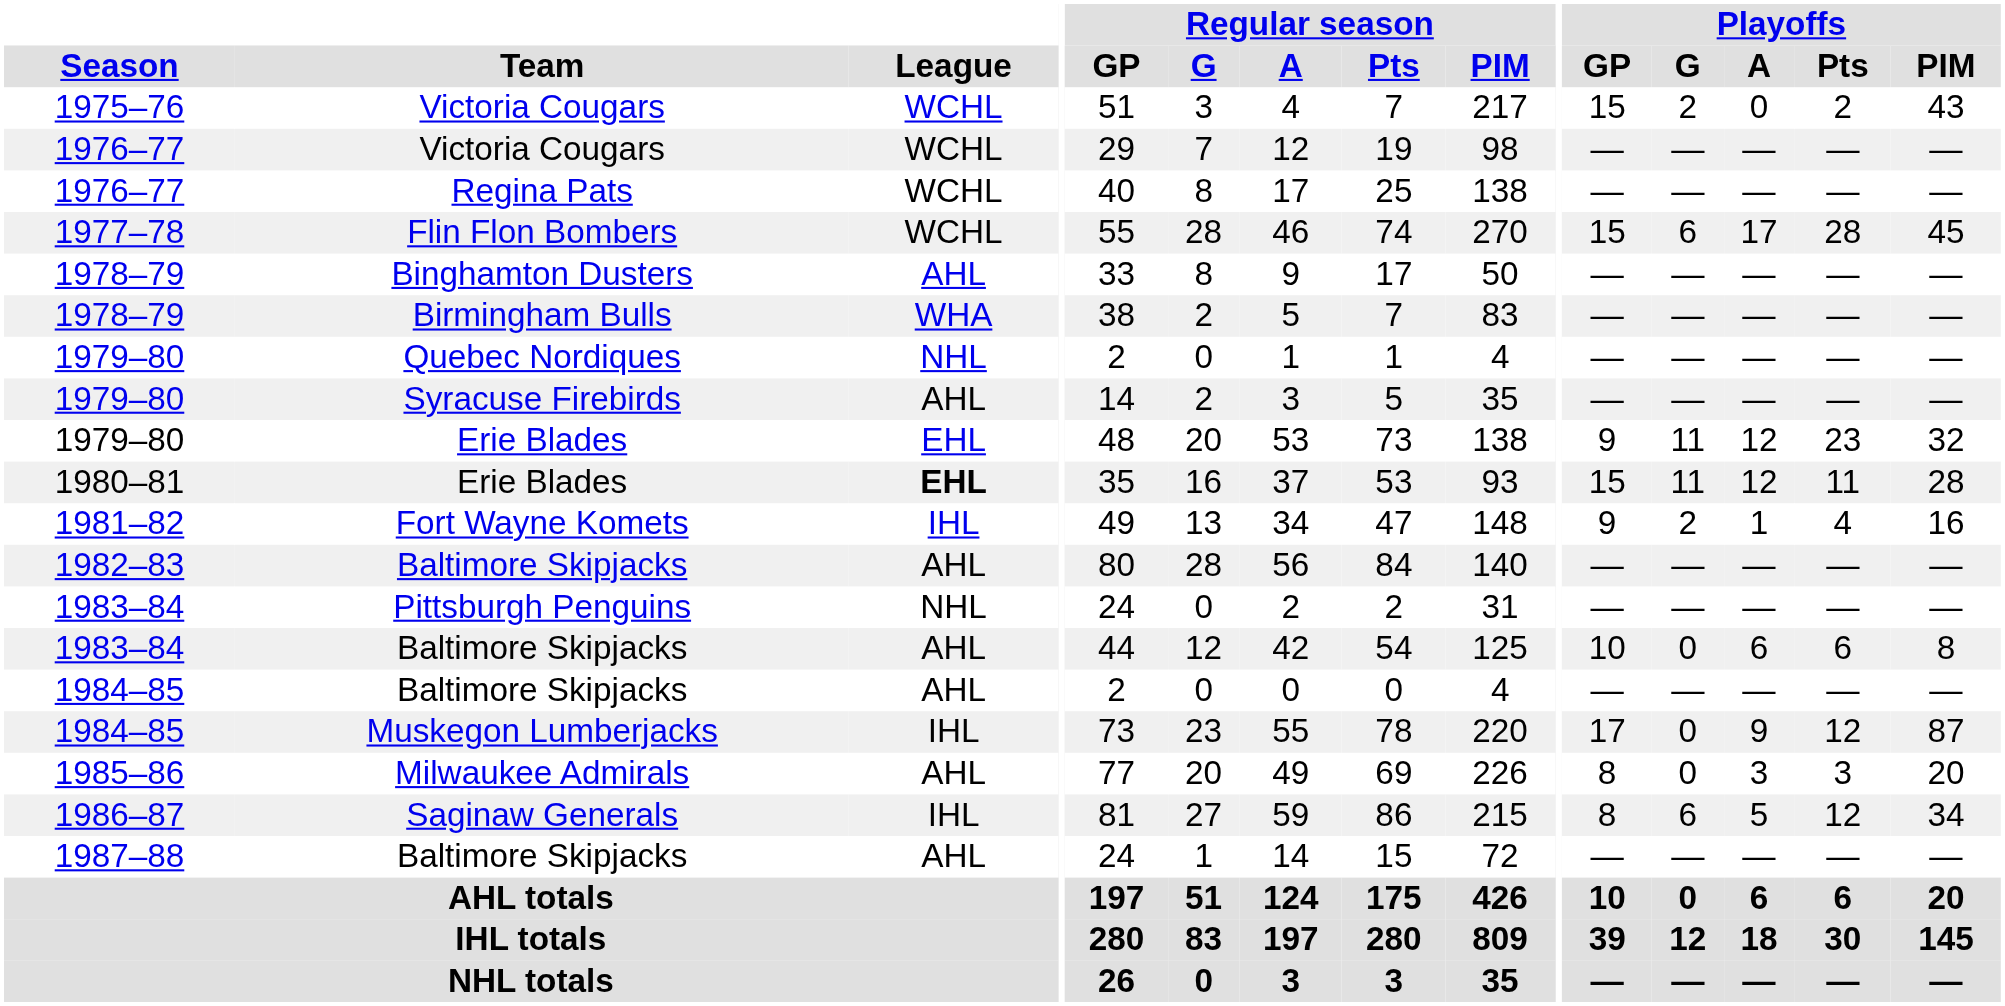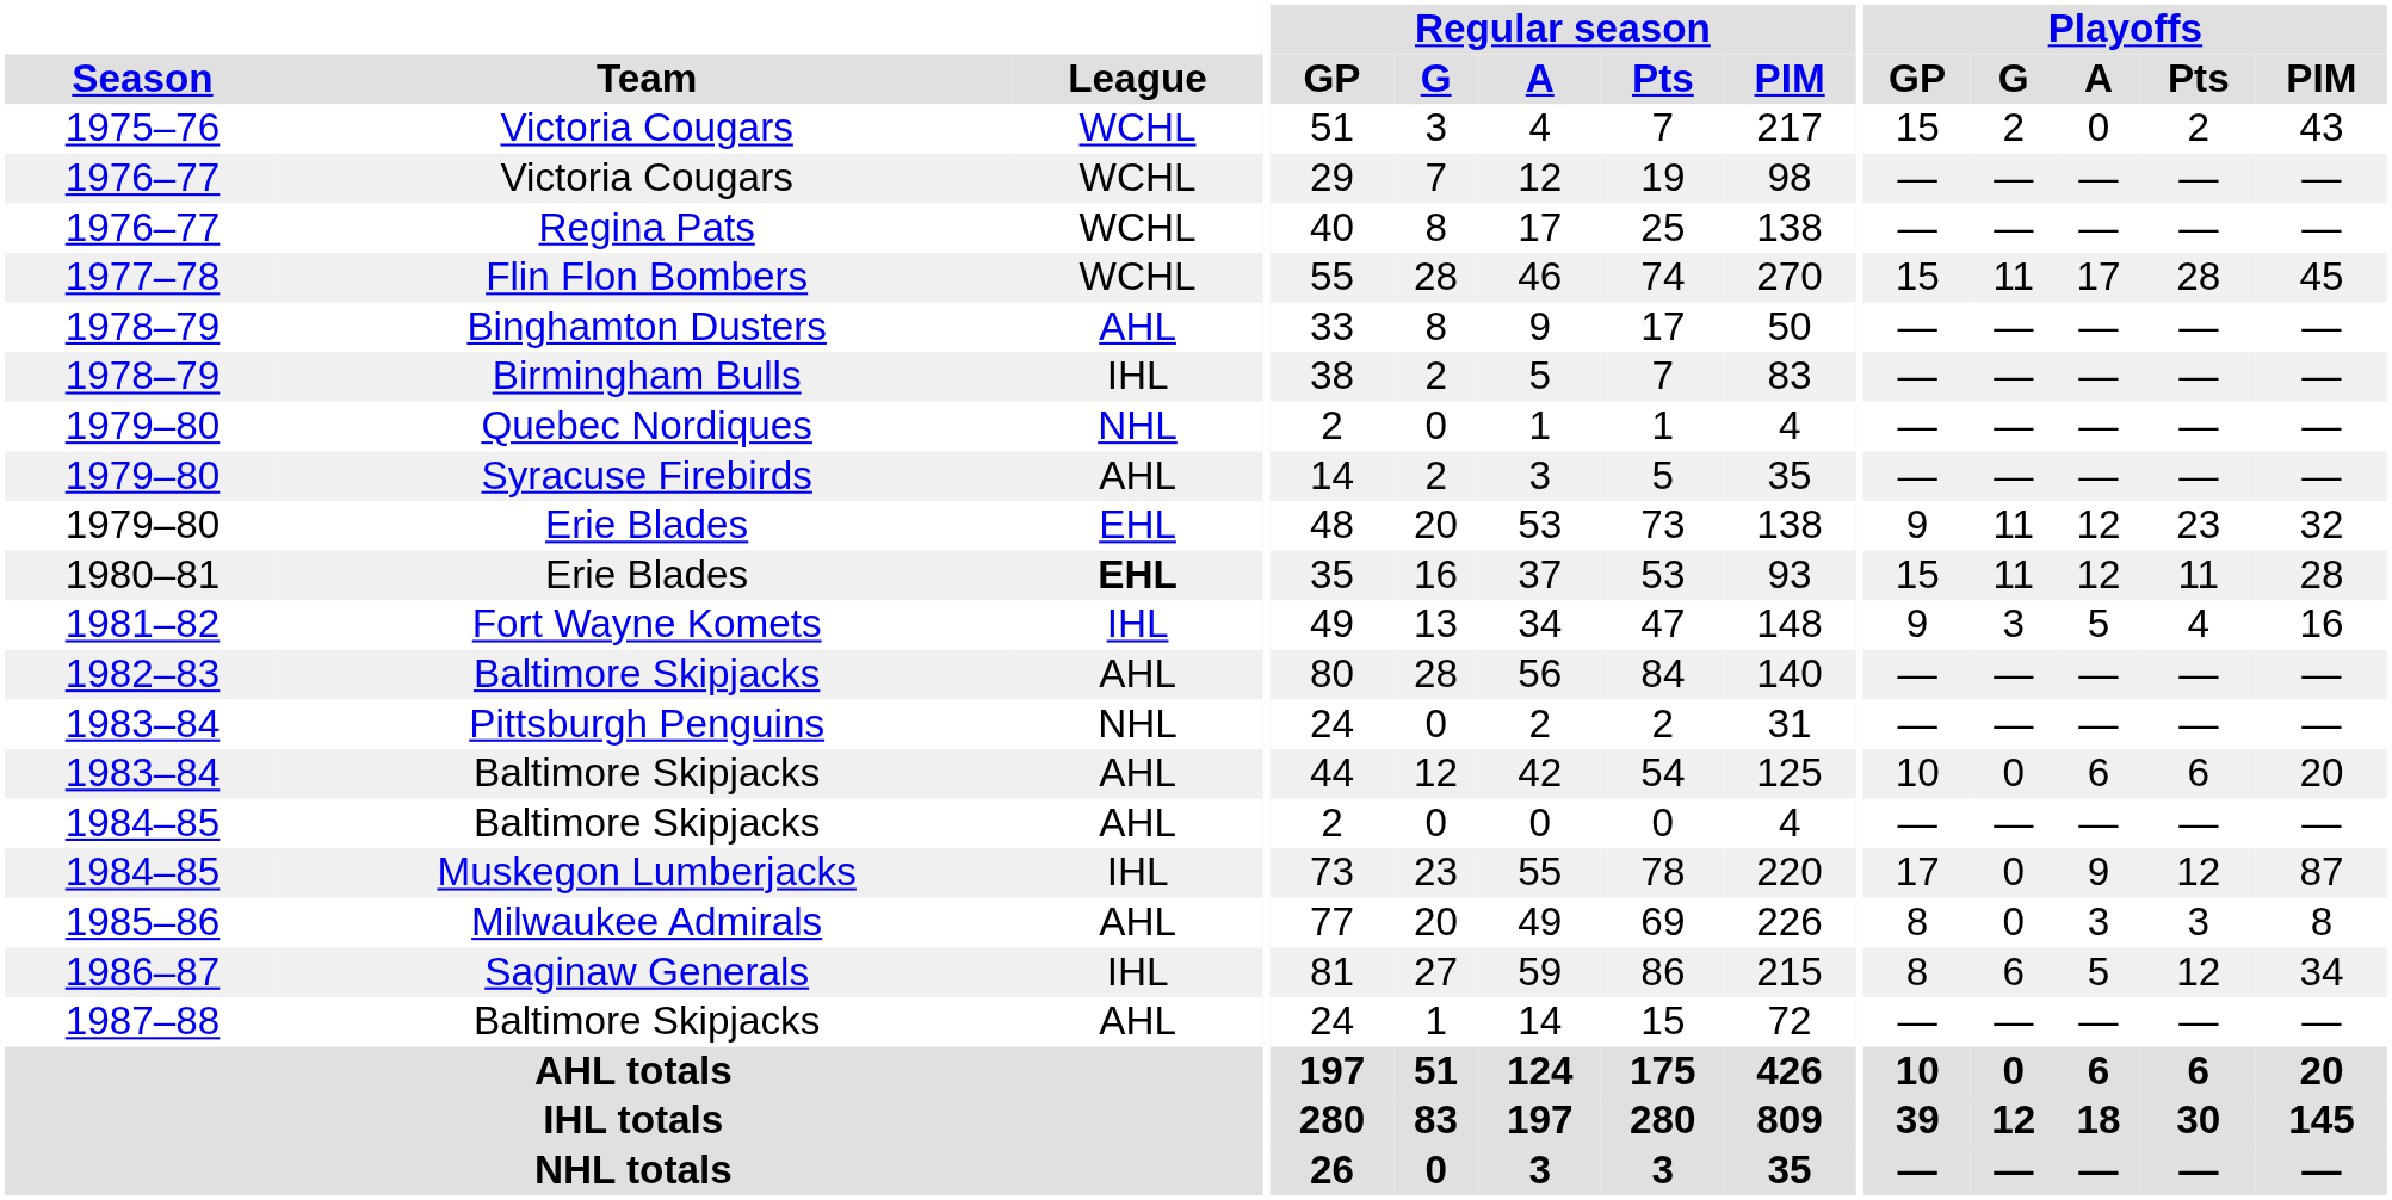Flin Flon Bombers | Playoffs / G: 6 -> 11
Birmingham Bulls | League: WHA -> IHL
Fort Wayne Komets | Playoffs / G: 2 -> 3
Fort Wayne Komets | Playoffs / A: 1 -> 5
1983–84 / Baltimore Skipjacks | Playoffs / PIM: 8 -> 20
Milwaukee Admirals | Playoffs / PIM: 20 -> 8
